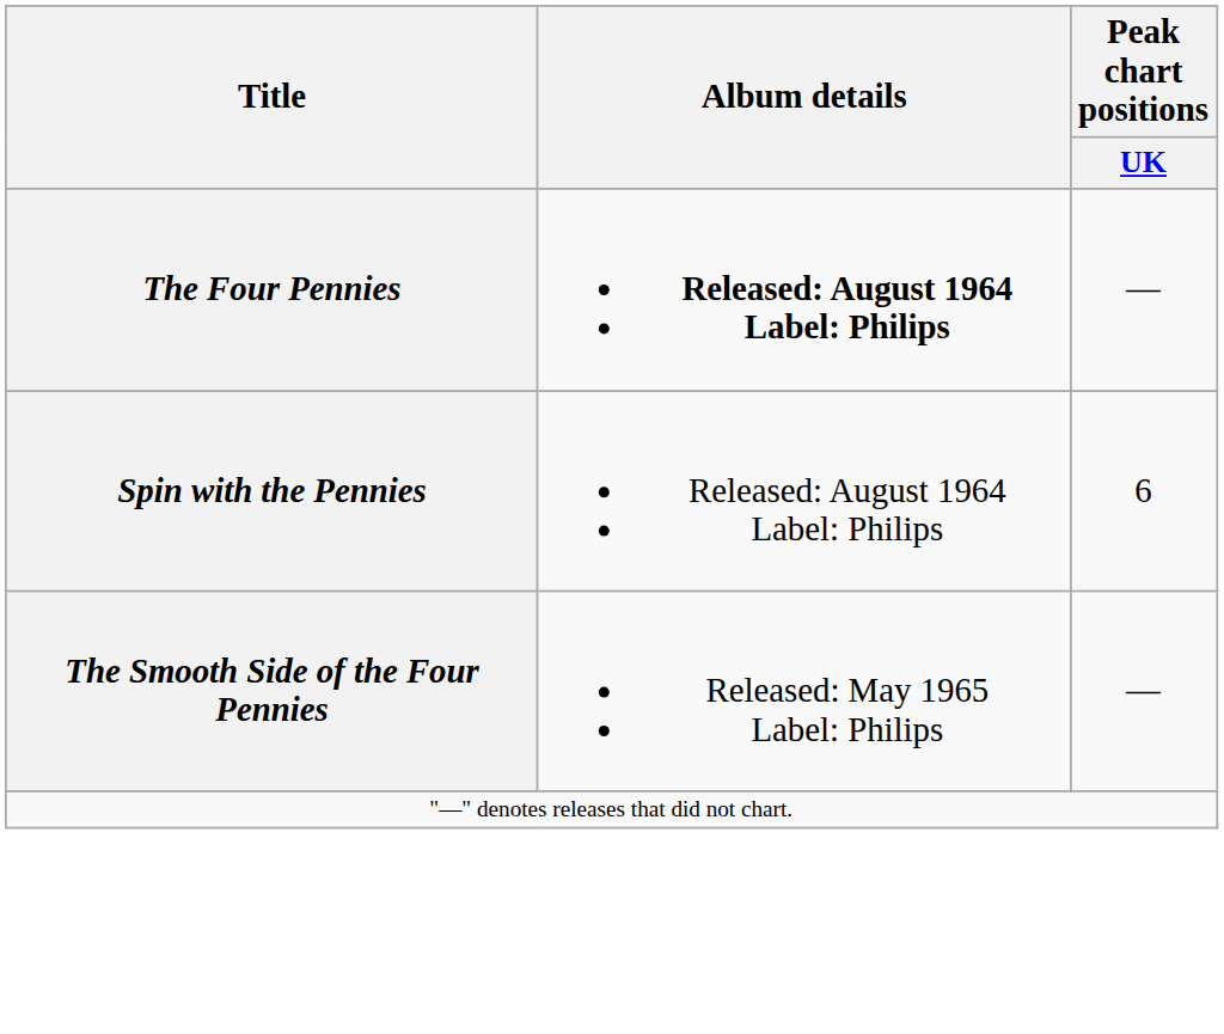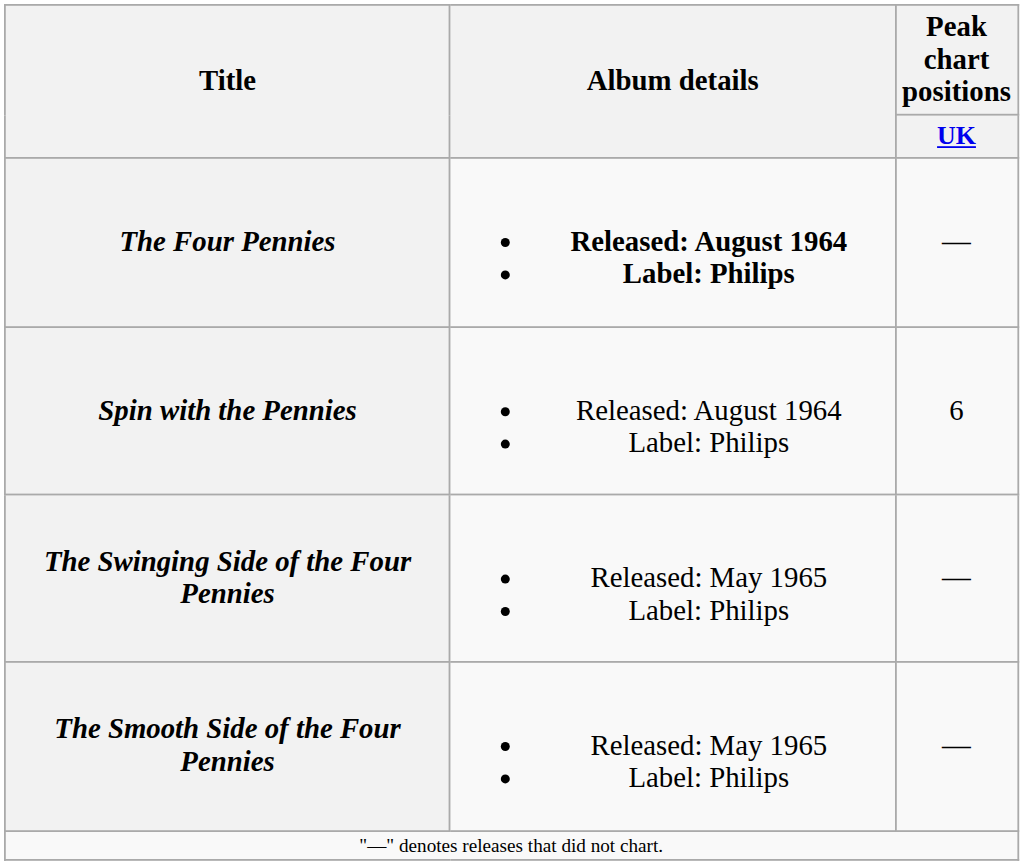+ row: The Swinging Side of the Four Pennies | Released: May 1965 Label: Philips | —
